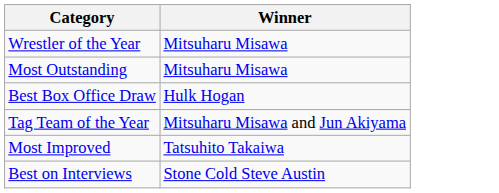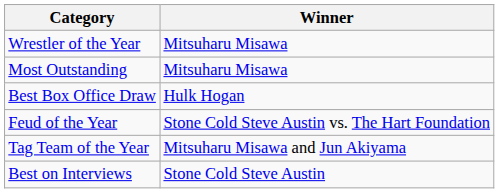+ row: Feud of the Year | Stone Cold Steve Austin vs. The Hart Foundation
- row: Most Improved | Tatsuhito Takaiwa
